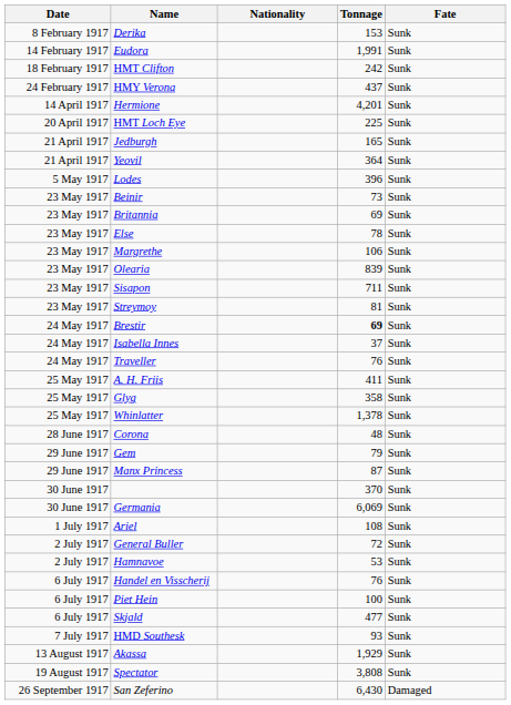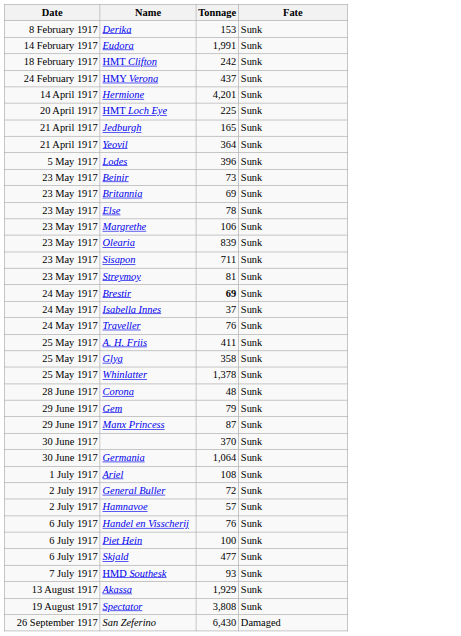- column: Nationality
Germania | Tonnage: 6,069 -> 1,064
Hamnavoe | Tonnage: 53 -> 57
